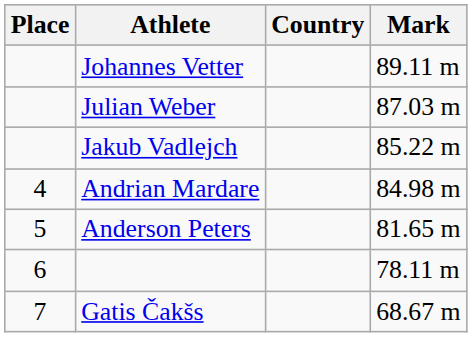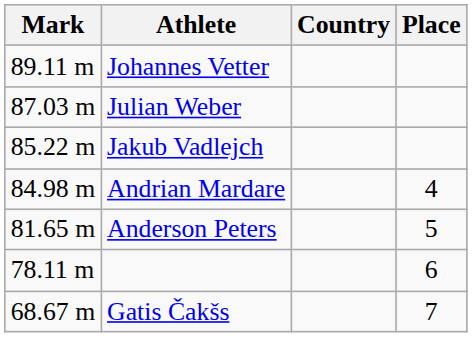columns swapped: Place <-> Mark
